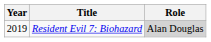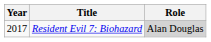Resident Evil 7: Biohazard | Year: 2019 -> 2017
